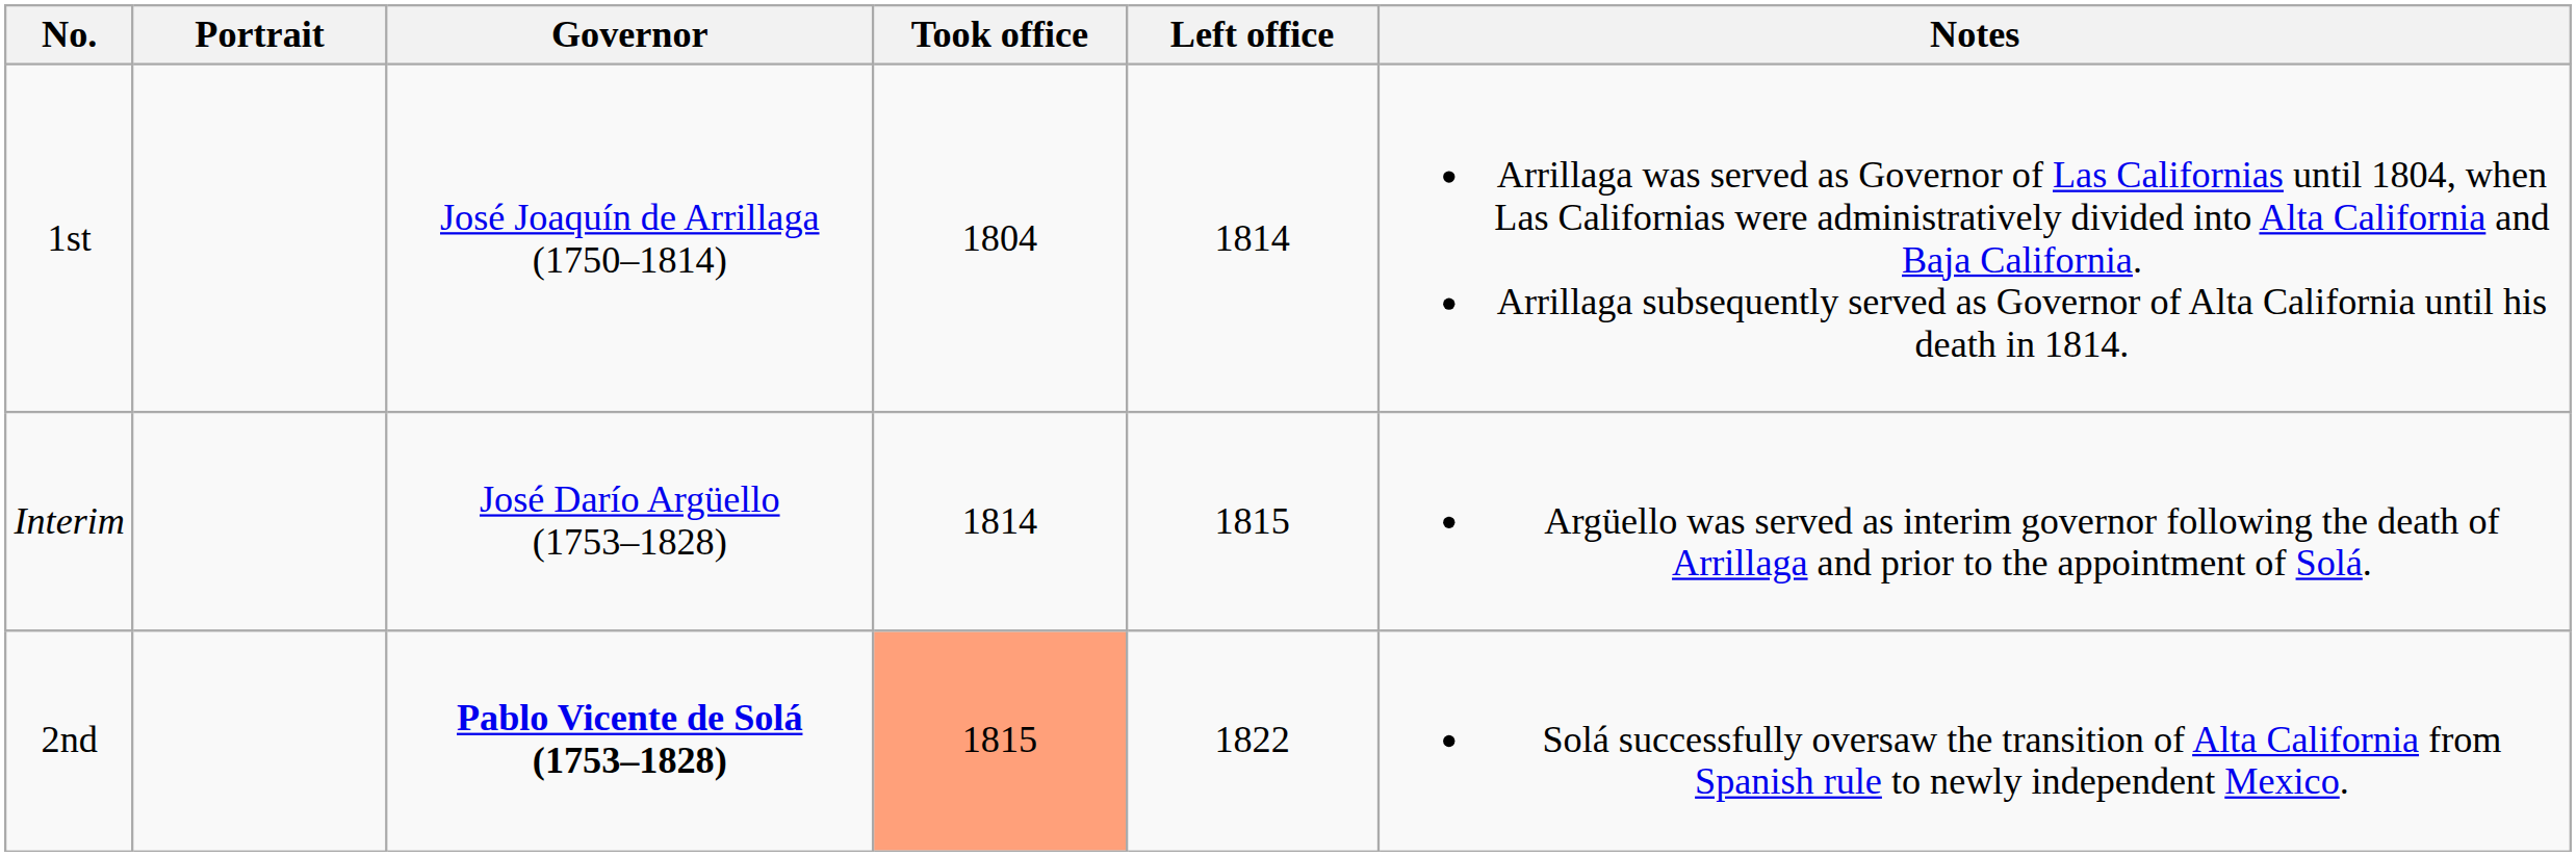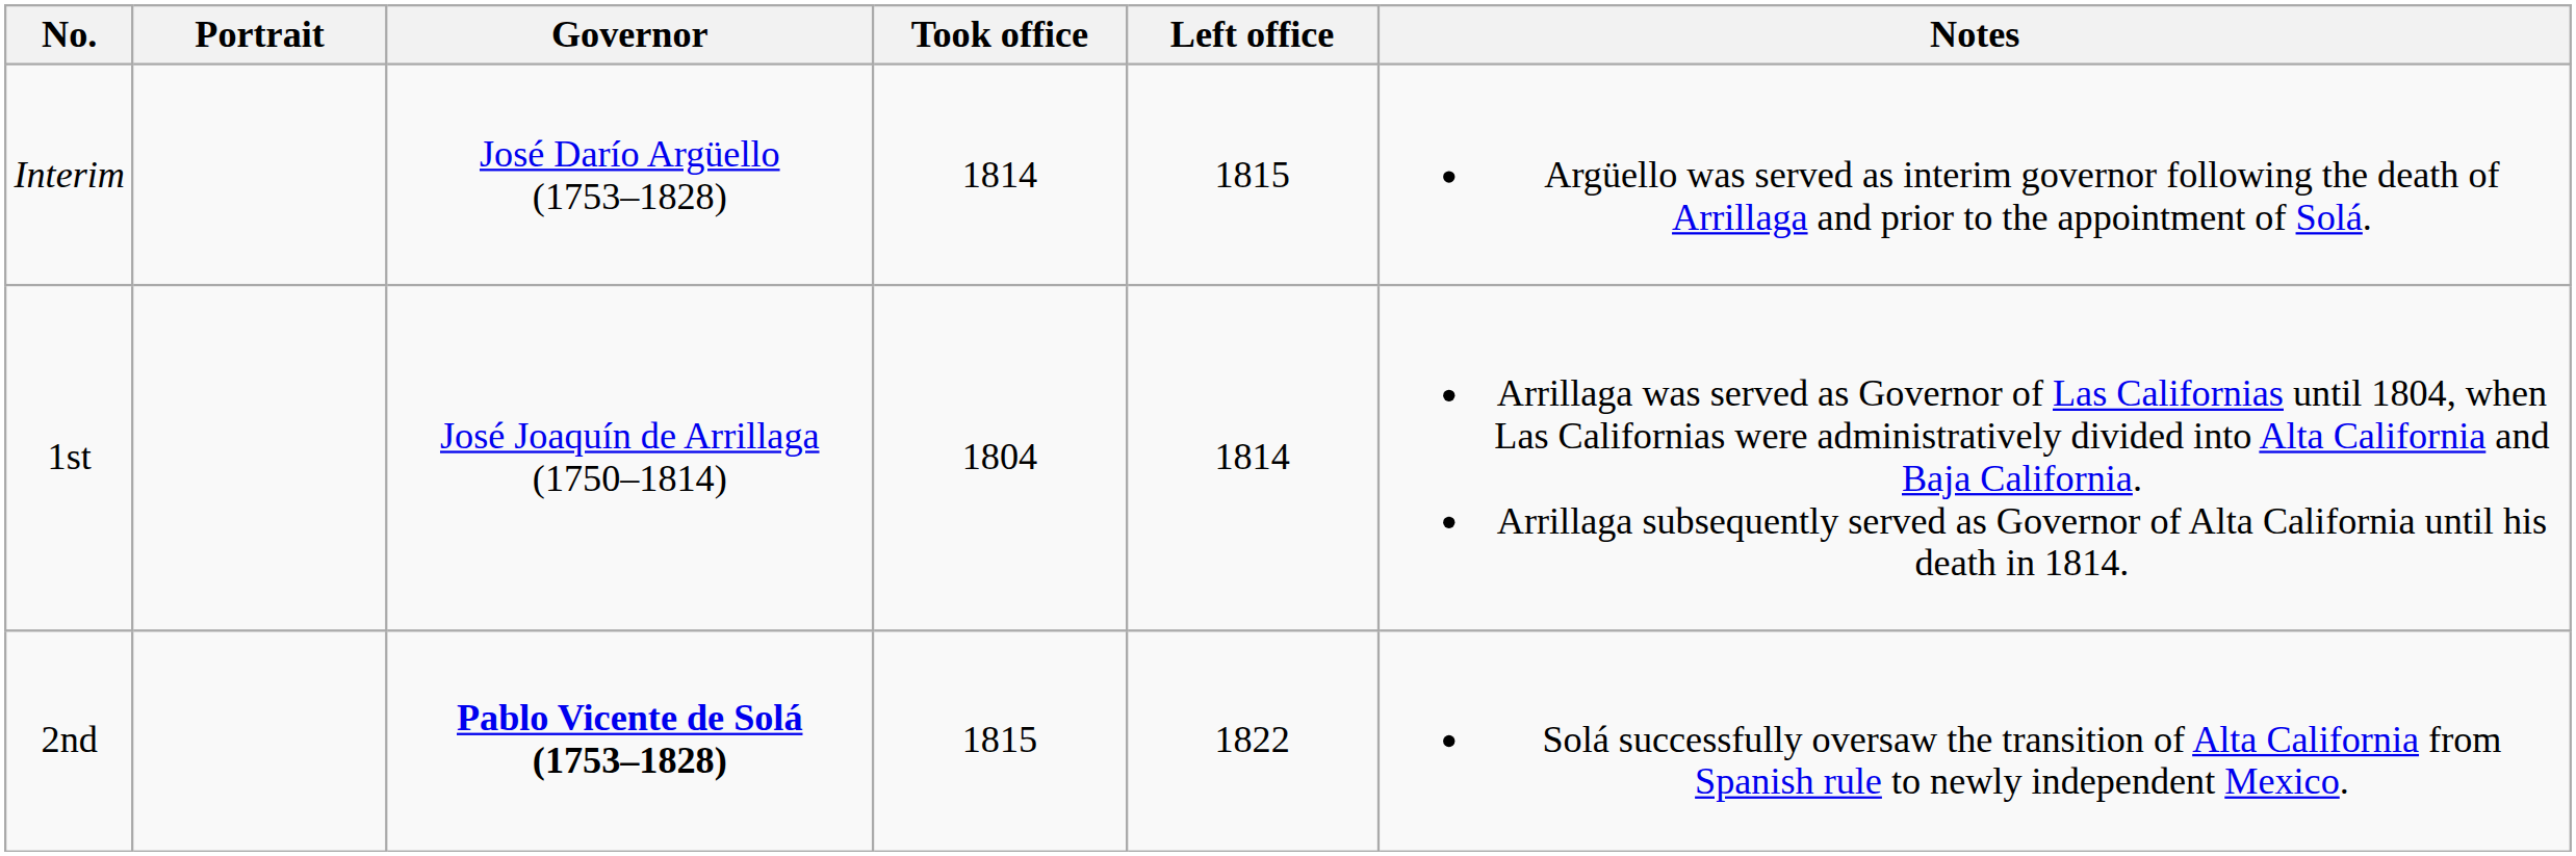rows swapped: 1st <-> Interim
2nd | Took office: lightsalmon background -> no background
